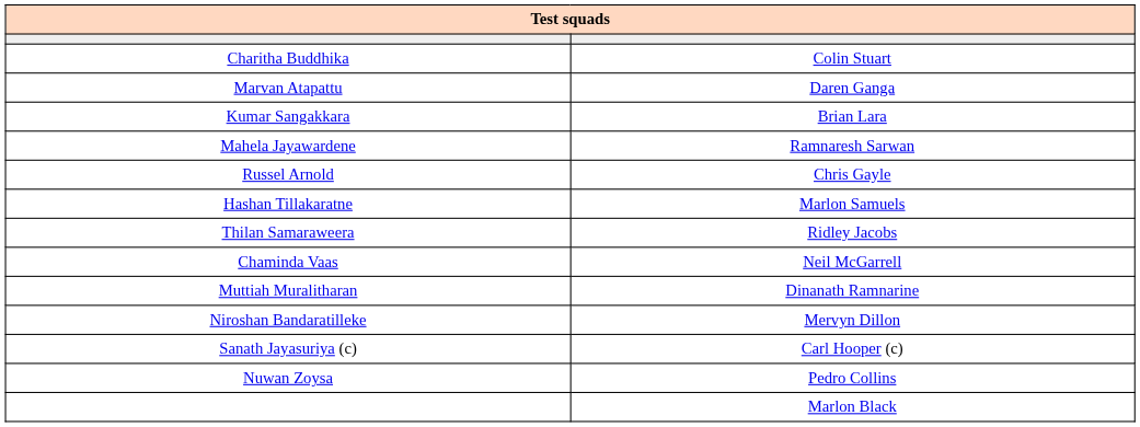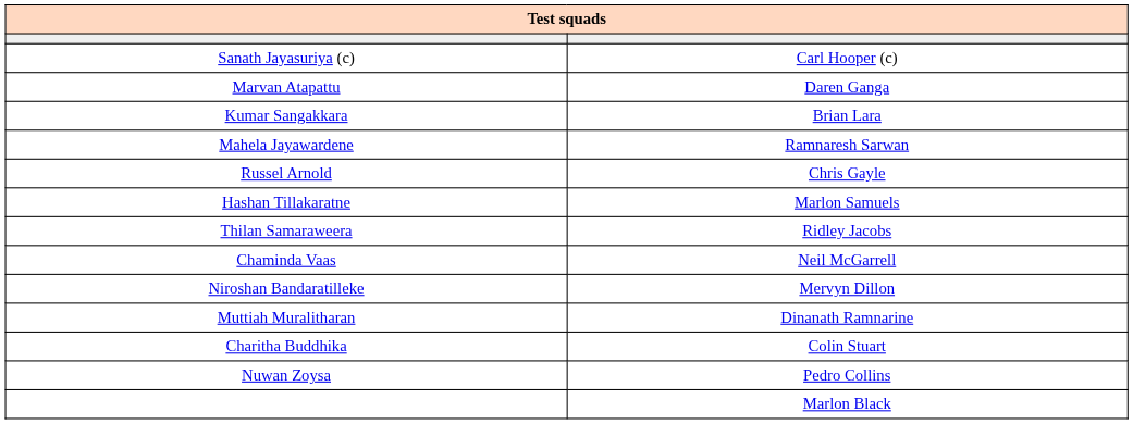rows swapped: Sanath Jayasuriya (c) <-> Charitha Buddhika
rows swapped: Niroshan Bandaratilleke <-> Muttiah Muralitharan
